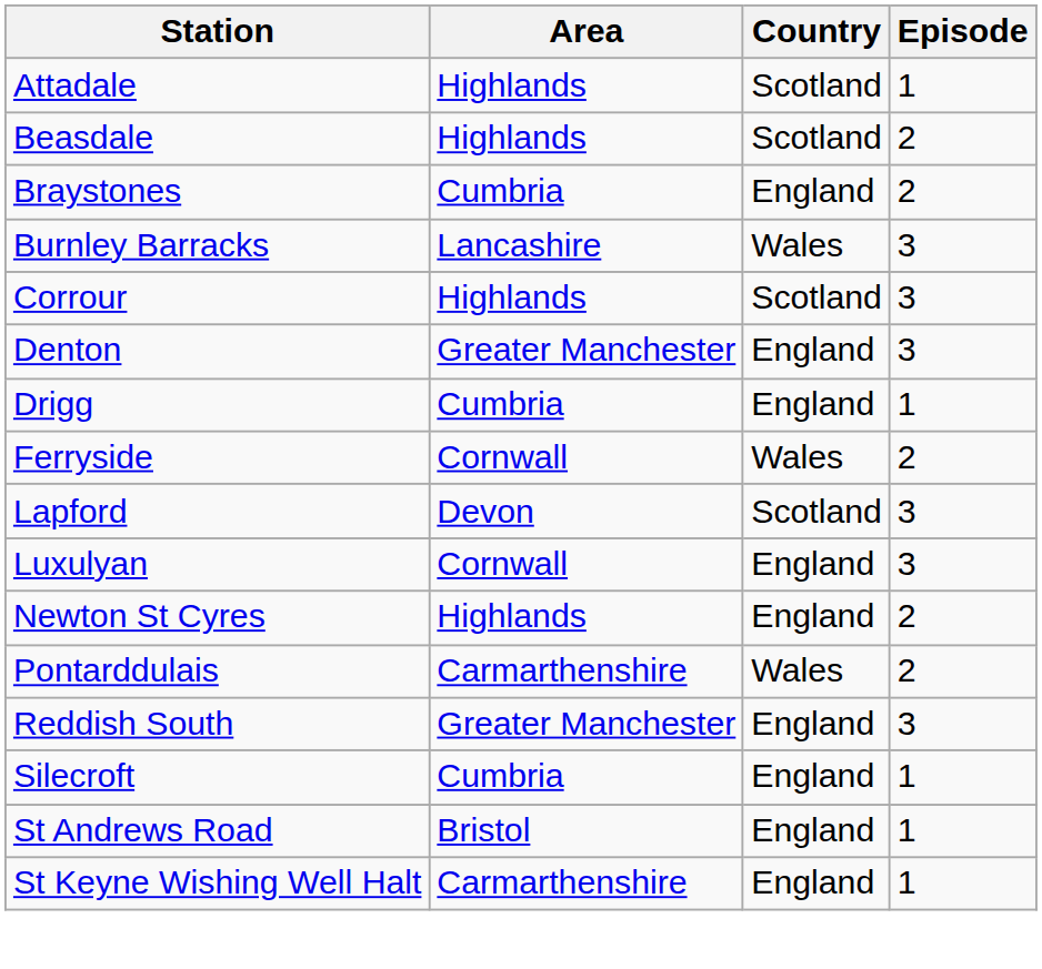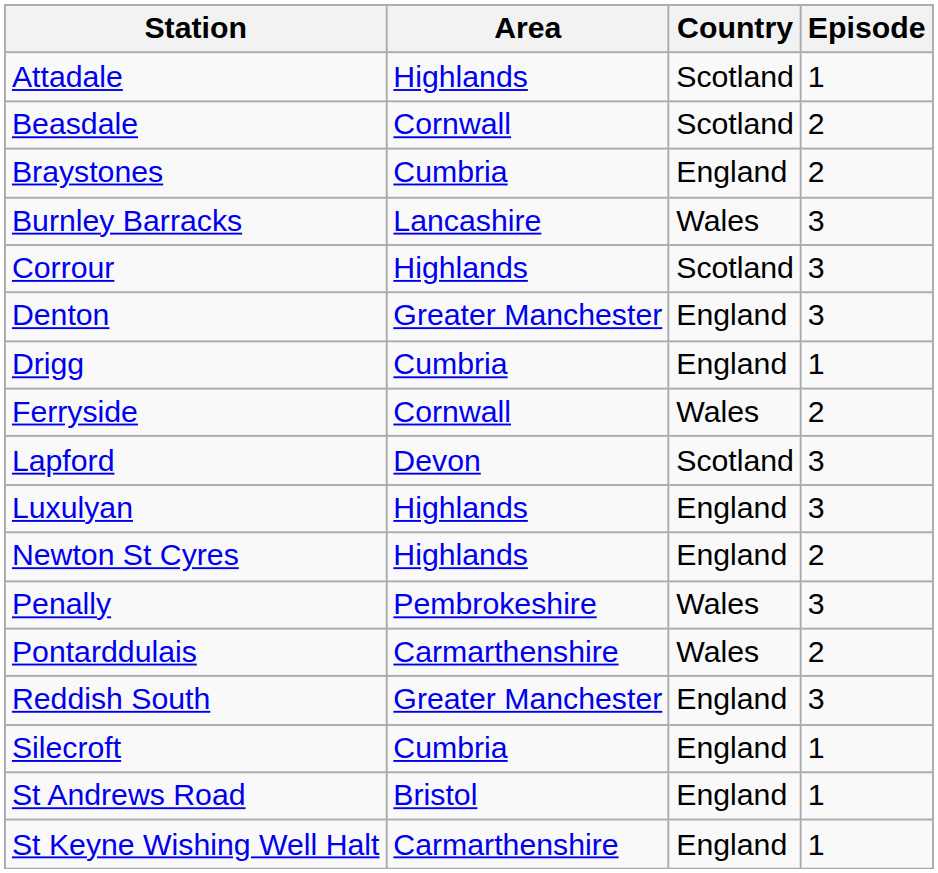Beasdale | Area: Highlands -> Cornwall
Luxulyan | Area: Cornwall -> Highlands
+ row: Penally | Pembrokeshire | Wales | 3
